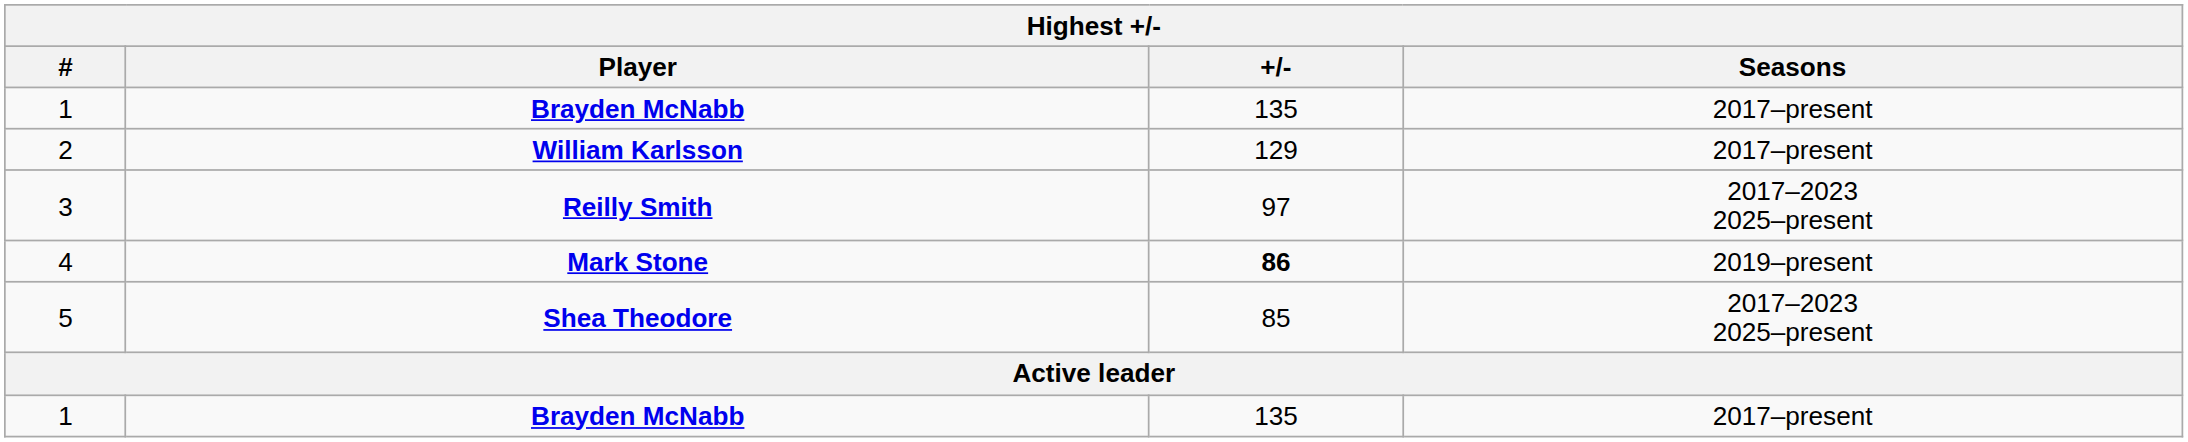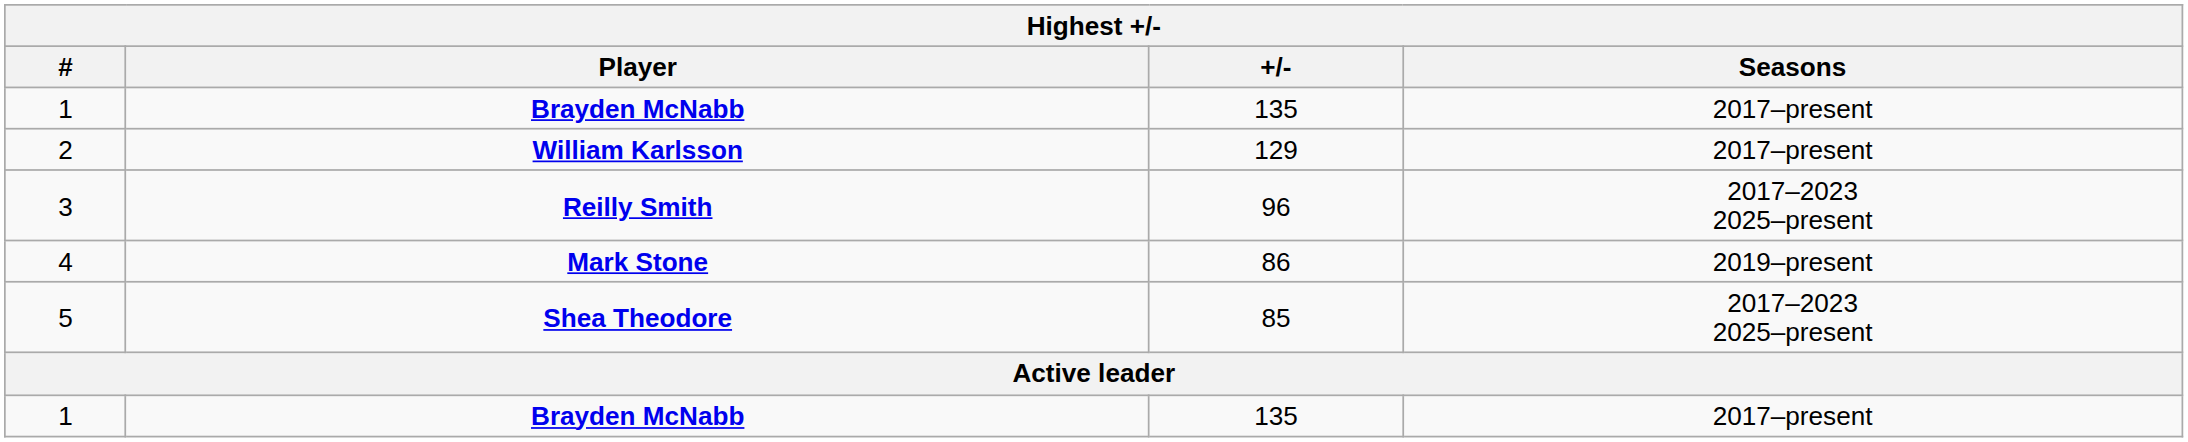3 | +/-: 97 -> 96
4 | +/-: bold -> normal
